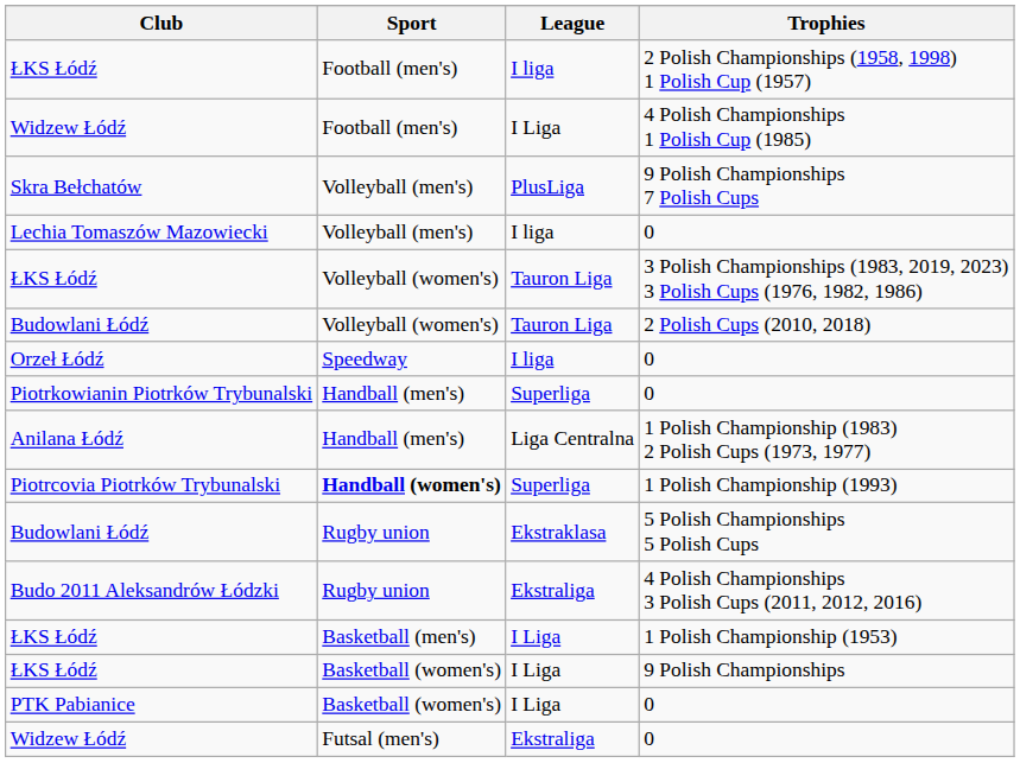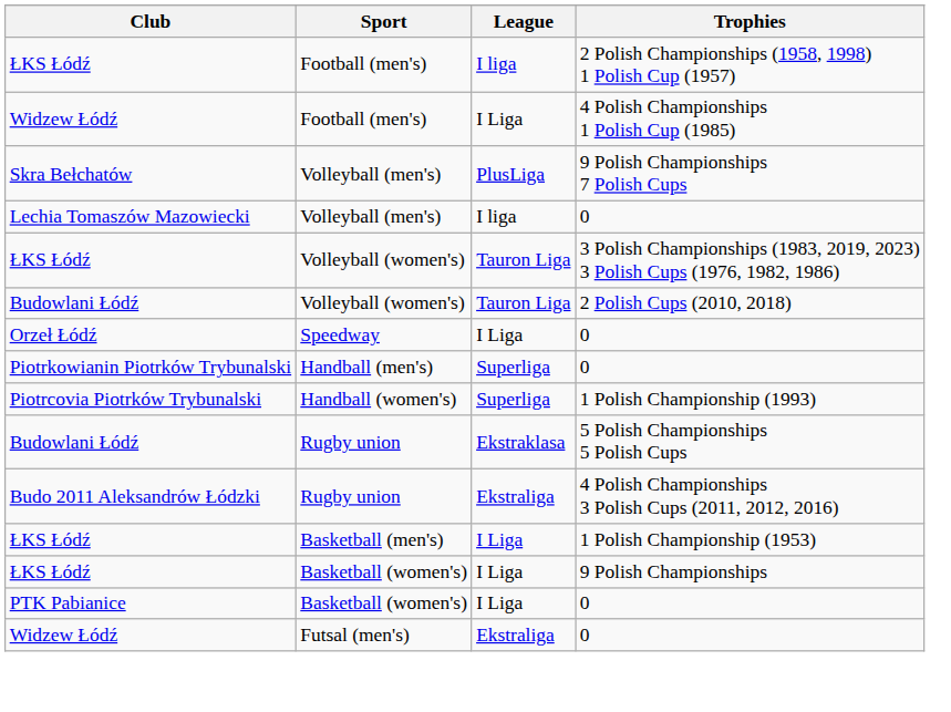Orzeł Łódź / 0 | League: I liga -> I Liga
- row: Anilana Łódź | Handball (men's) | Liga Centralna | 1 Polish Championship (1983) 2 Polish Cups (1973, 1977)
1 Polish Championship (1993) | Sport: bold -> normal
